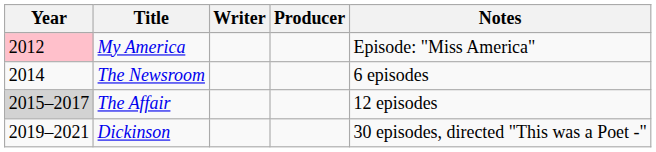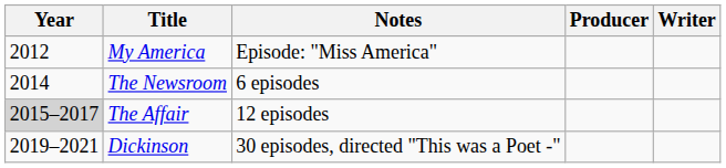columns swapped: Writer <-> Notes
My America | Year: pink background -> no background
